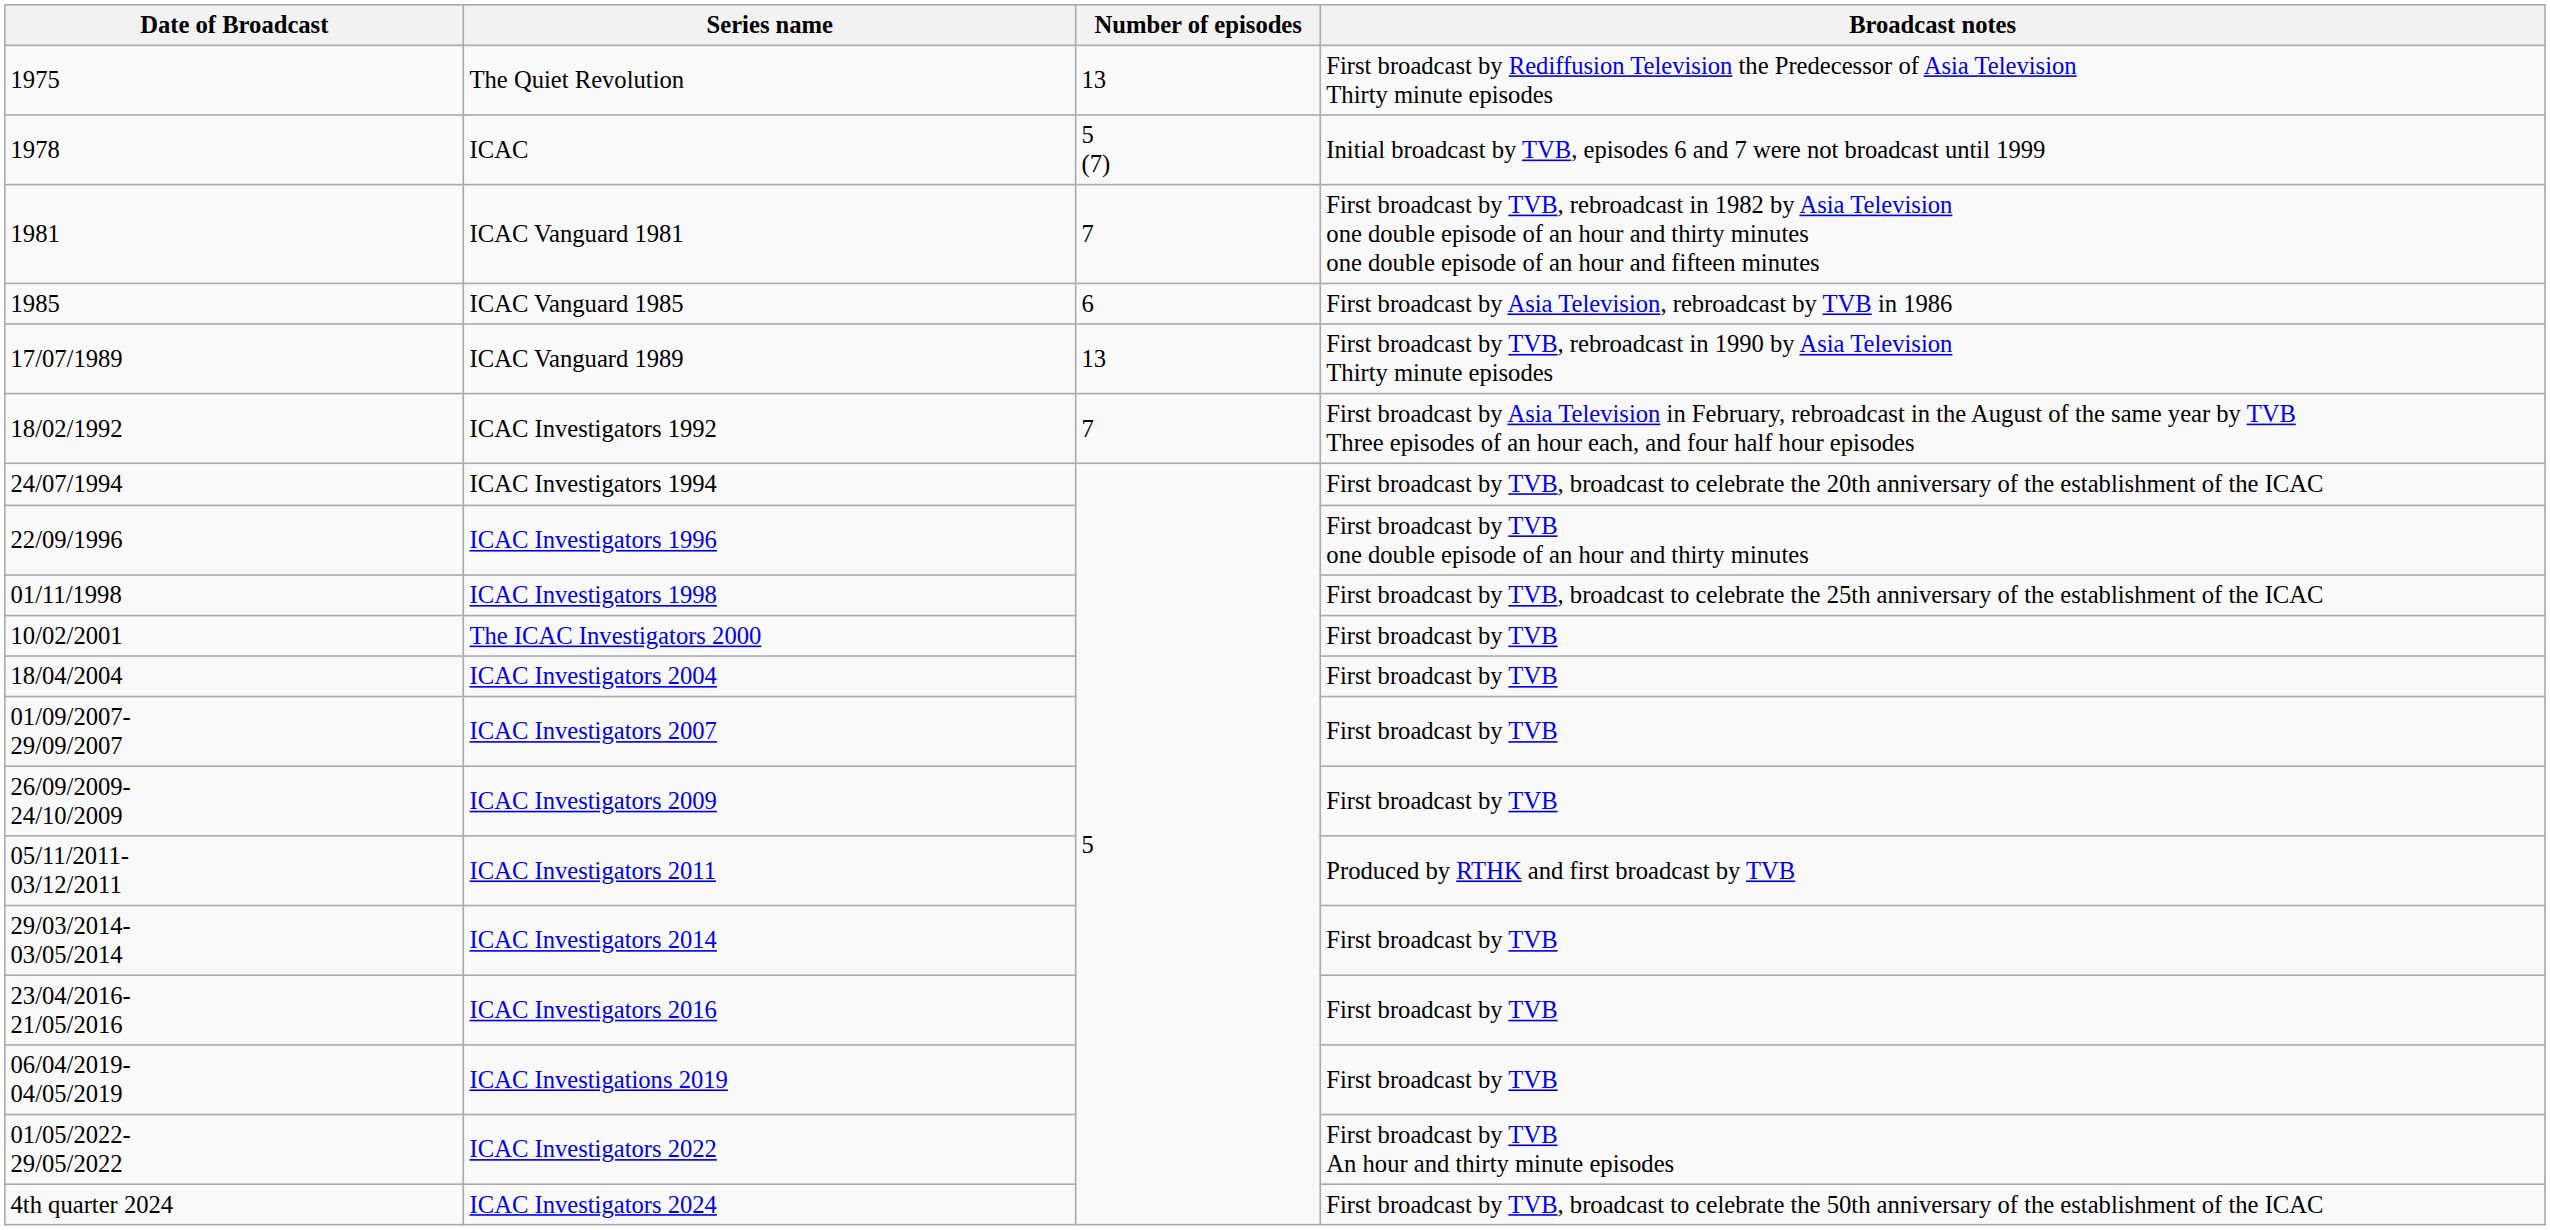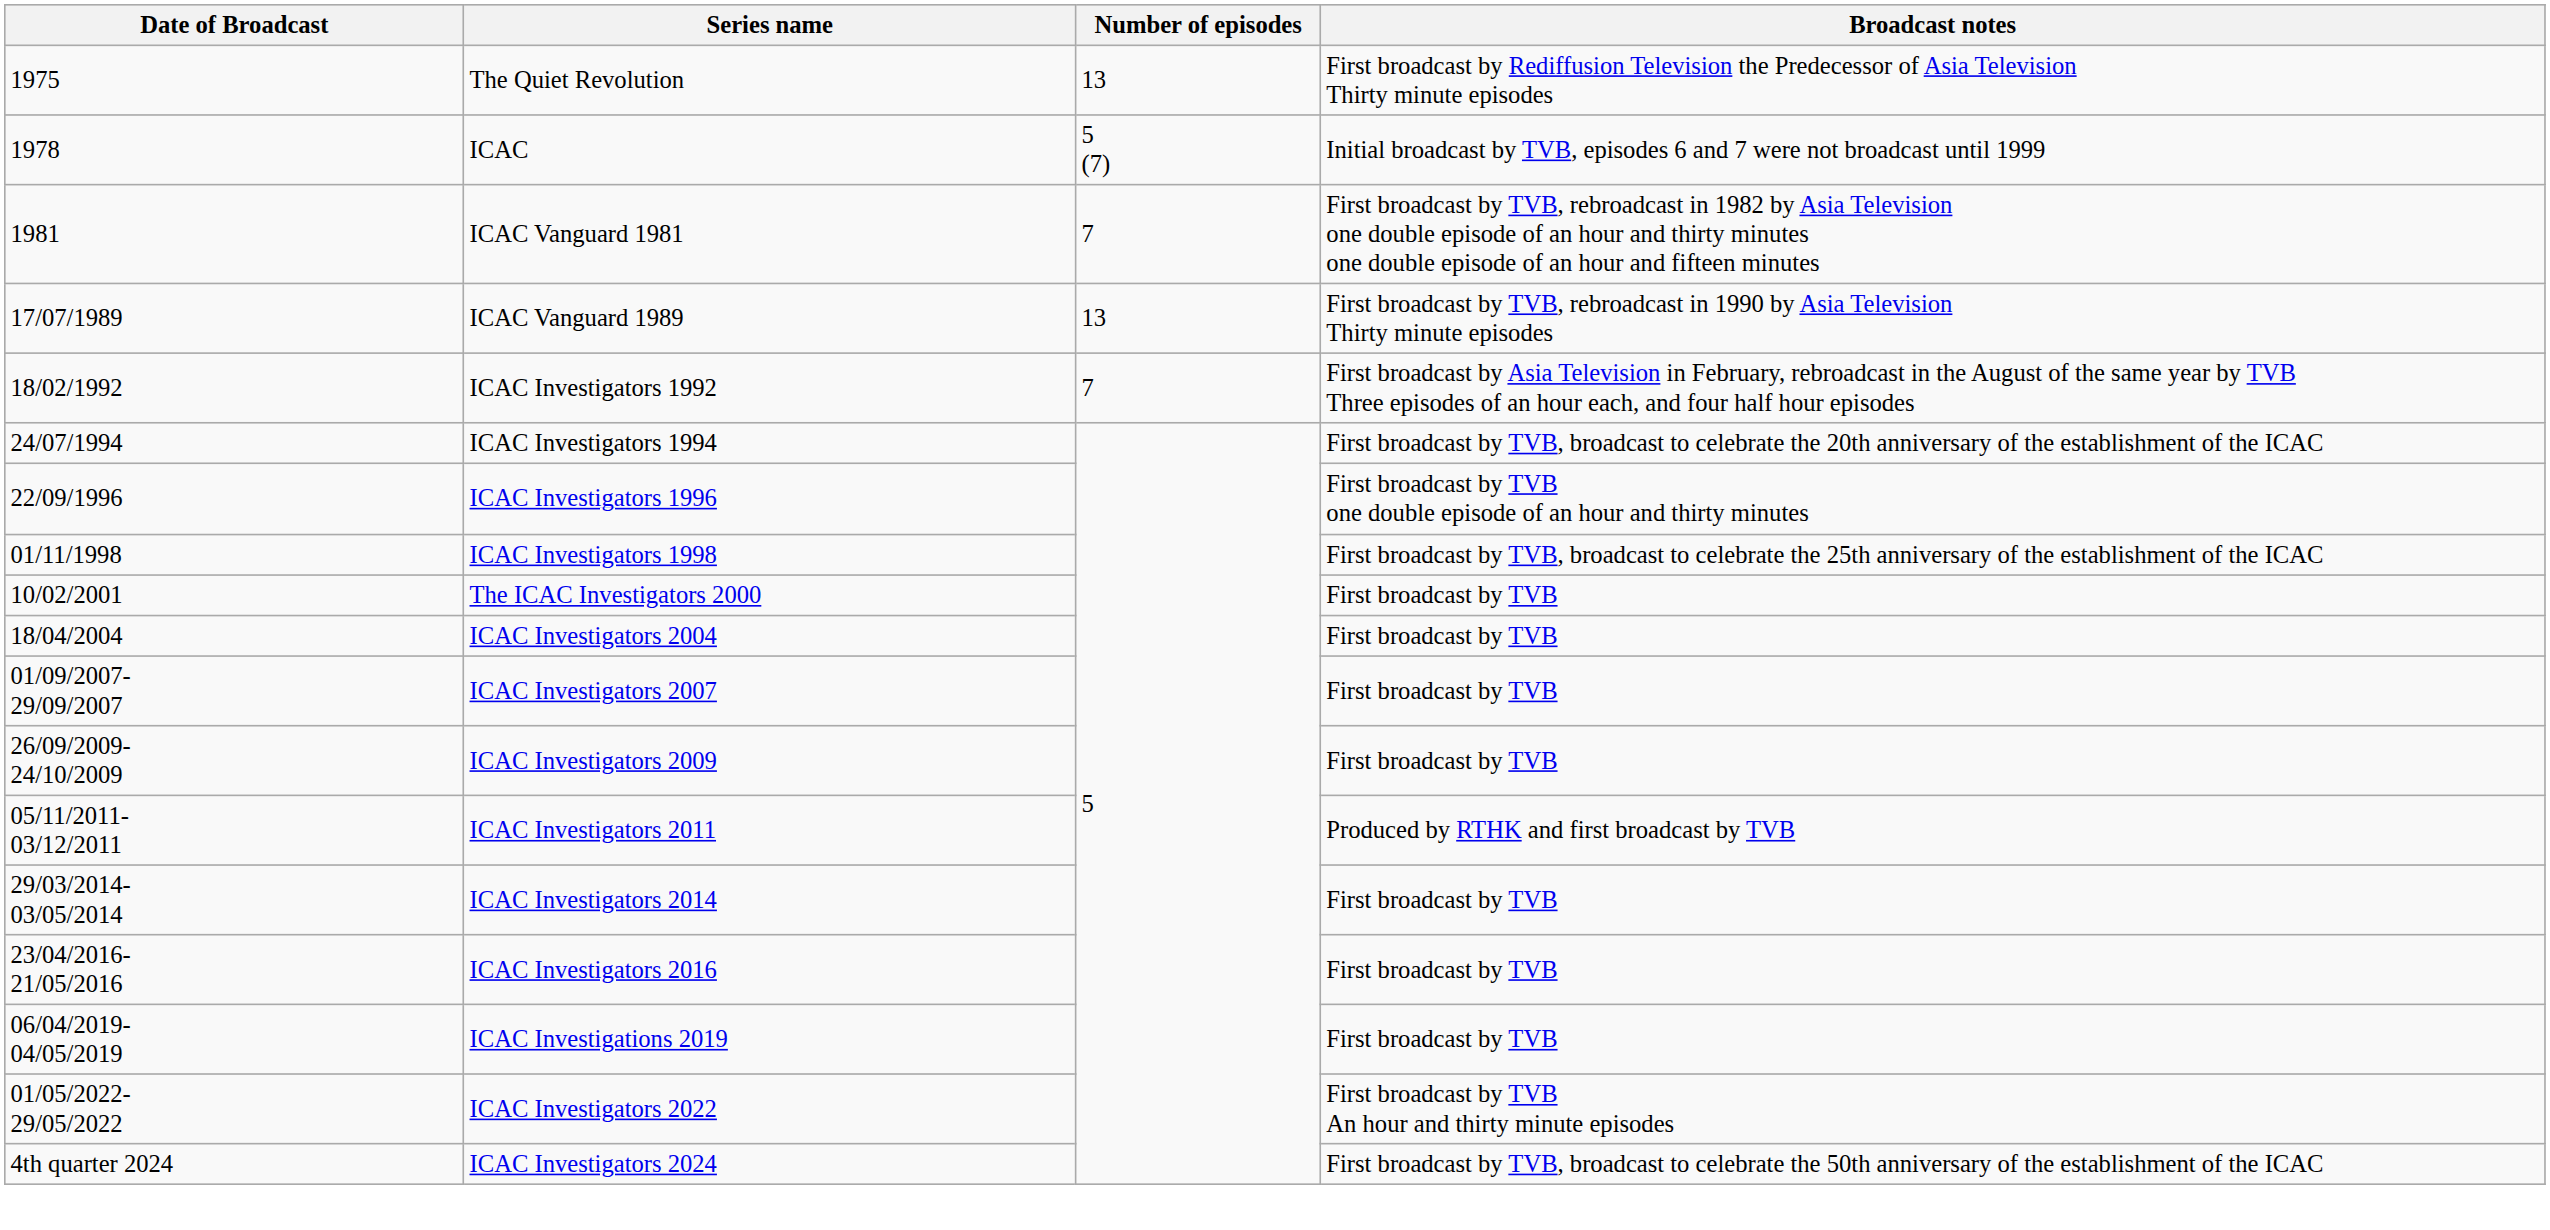- row: 1985 | ICAC Vanguard 1985 | 6 | First broadcast by Asia Television, rebroadcast by TVB in 1986
